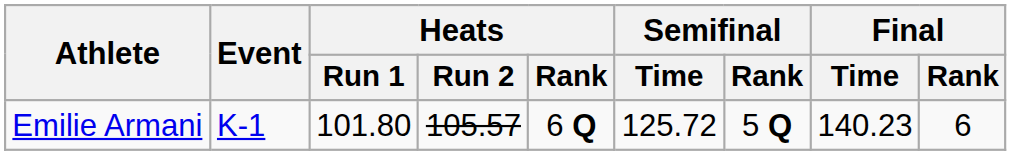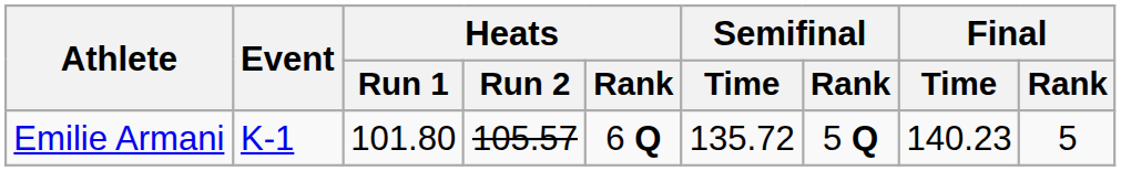Emilie Armani | Semifinal / Time: 125.72 -> 135.72
Emilie Armani | Final / Rank: 6 -> 5
